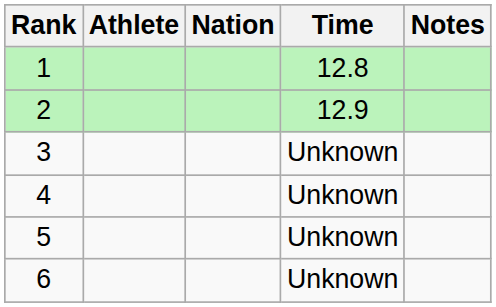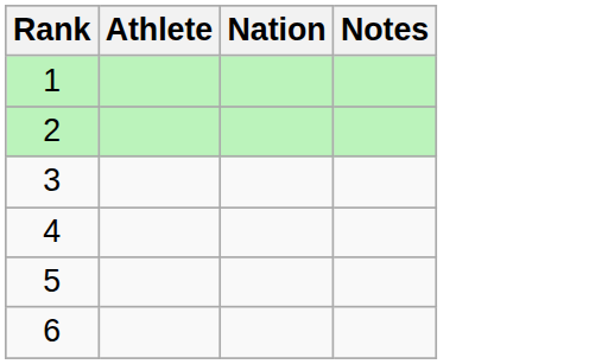- column: Time | 12.8 | 12.9 | Unknown | Unknown | Unknown | Unknown
